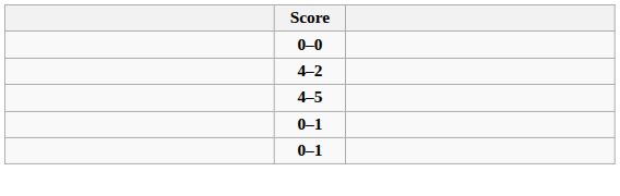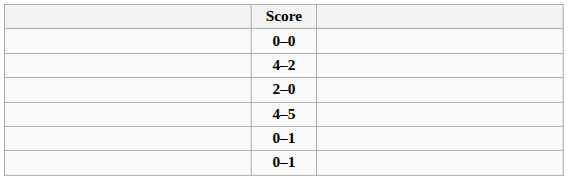+ row: 2–0
